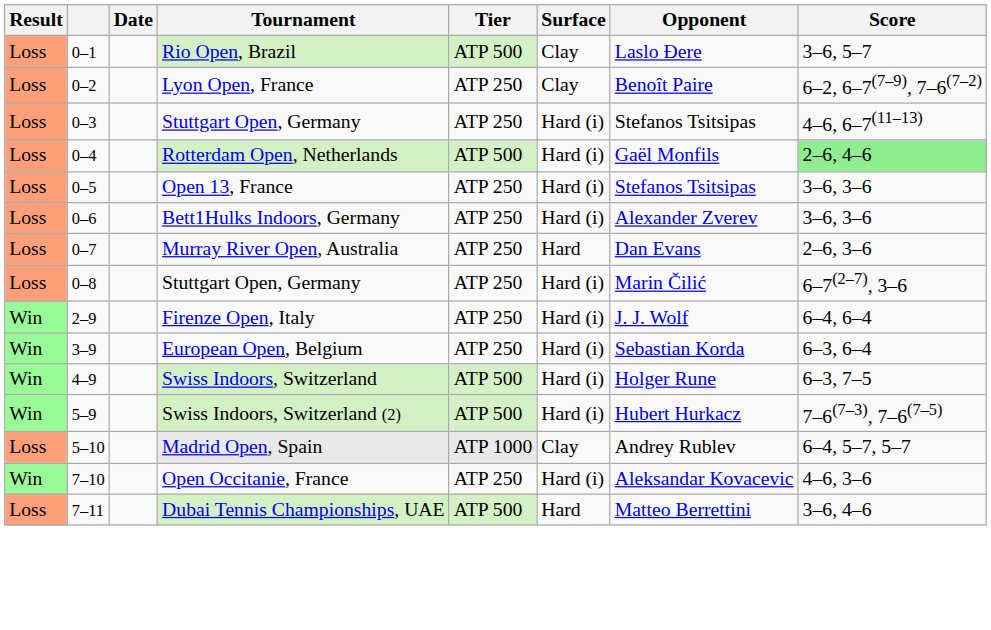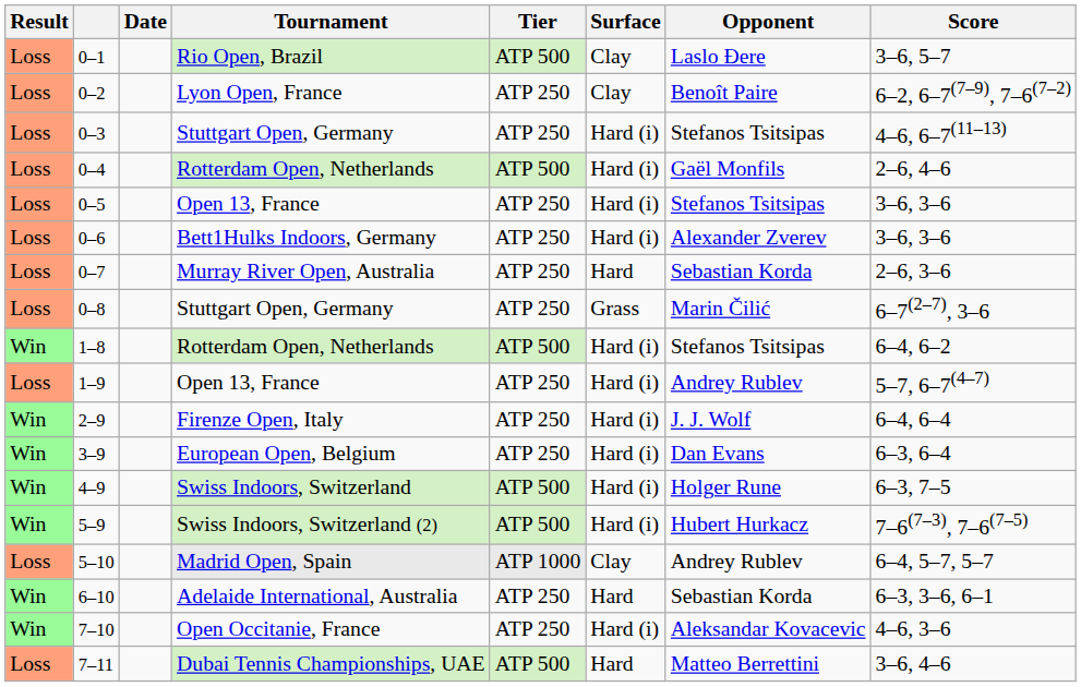0–4 | Score: lightgreen background -> no background
0–7 | Opponent: Dan Evans -> Sebastian Korda
0–8 | Surface: Hard (i) -> Grass
+ row: Win | 1–8 | Rotterdam Open, Netherlands | ATP 500 | Hard (i) | Stefanos Tsitsipas | 6–4, 6–2
+ row: Loss | 1–9 | Open 13, France | ATP 250 | Hard (i) | Andrey Rublev | 5–7, 6–7(4–7)
3–9 | Opponent: Sebastian Korda -> Dan Evans
+ row: Win | 6–10 | Adelaide International, Australia | ATP 250 | Hard | Sebastian Korda | 6–3, 3–6, 6–1
